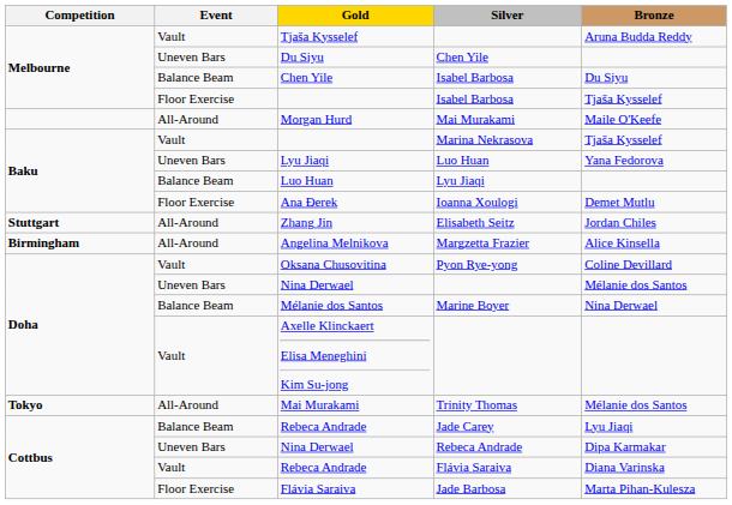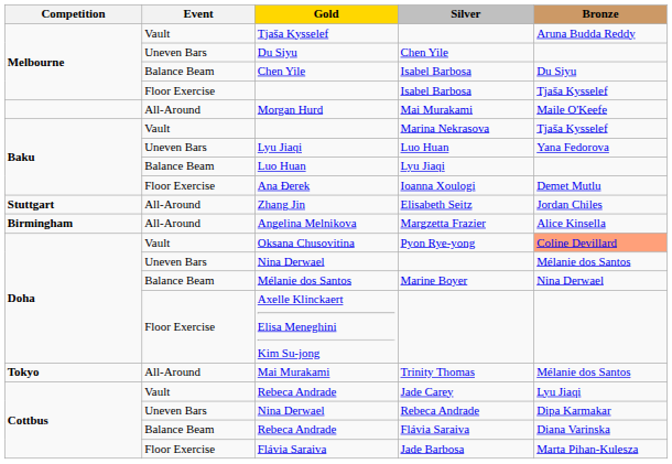Oksana Chusovitina | Bronze: no background -> lightsalmon background
Axelle Klinckaert Elisa Meneghini Kim Su-jong | Event: Vault -> Floor Exercise
Rebeca Andrade / Jade Carey | Event: Balance Beam -> Vault
Rebeca Andrade / Flávia Saraiva | Event: Vault -> Balance Beam
